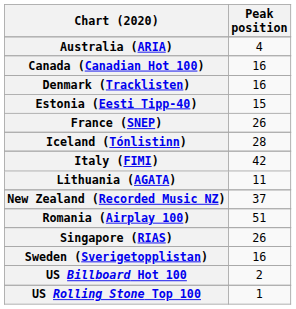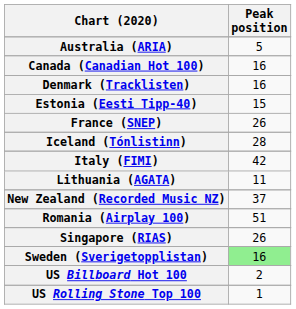Australia (ARIA) | Peak position: 4 -> 5
Sweden (Sverigetopplistan) | Peak position: no background -> lightgreen background
